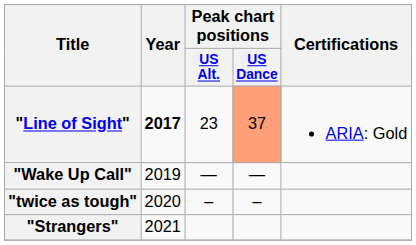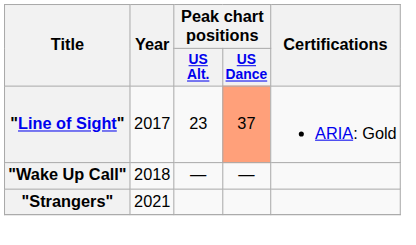"Line of Sight" | Year: bold -> normal
"Wake Up Call" | Year: 2019 -> 2018
- row: "twice as tough" | 2020 | – | –
